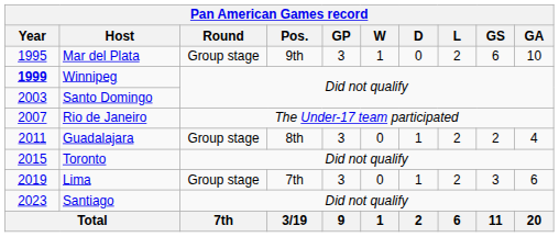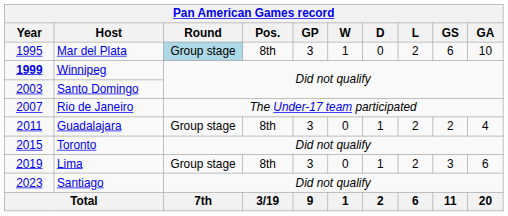Mar del Plata | Pan American Games record / Round: no background -> lightblue background
Mar del Plata | Pan American Games record / Pos.: 9th -> 8th
Lima | Pan American Games record / Pos.: 7th -> 8th
